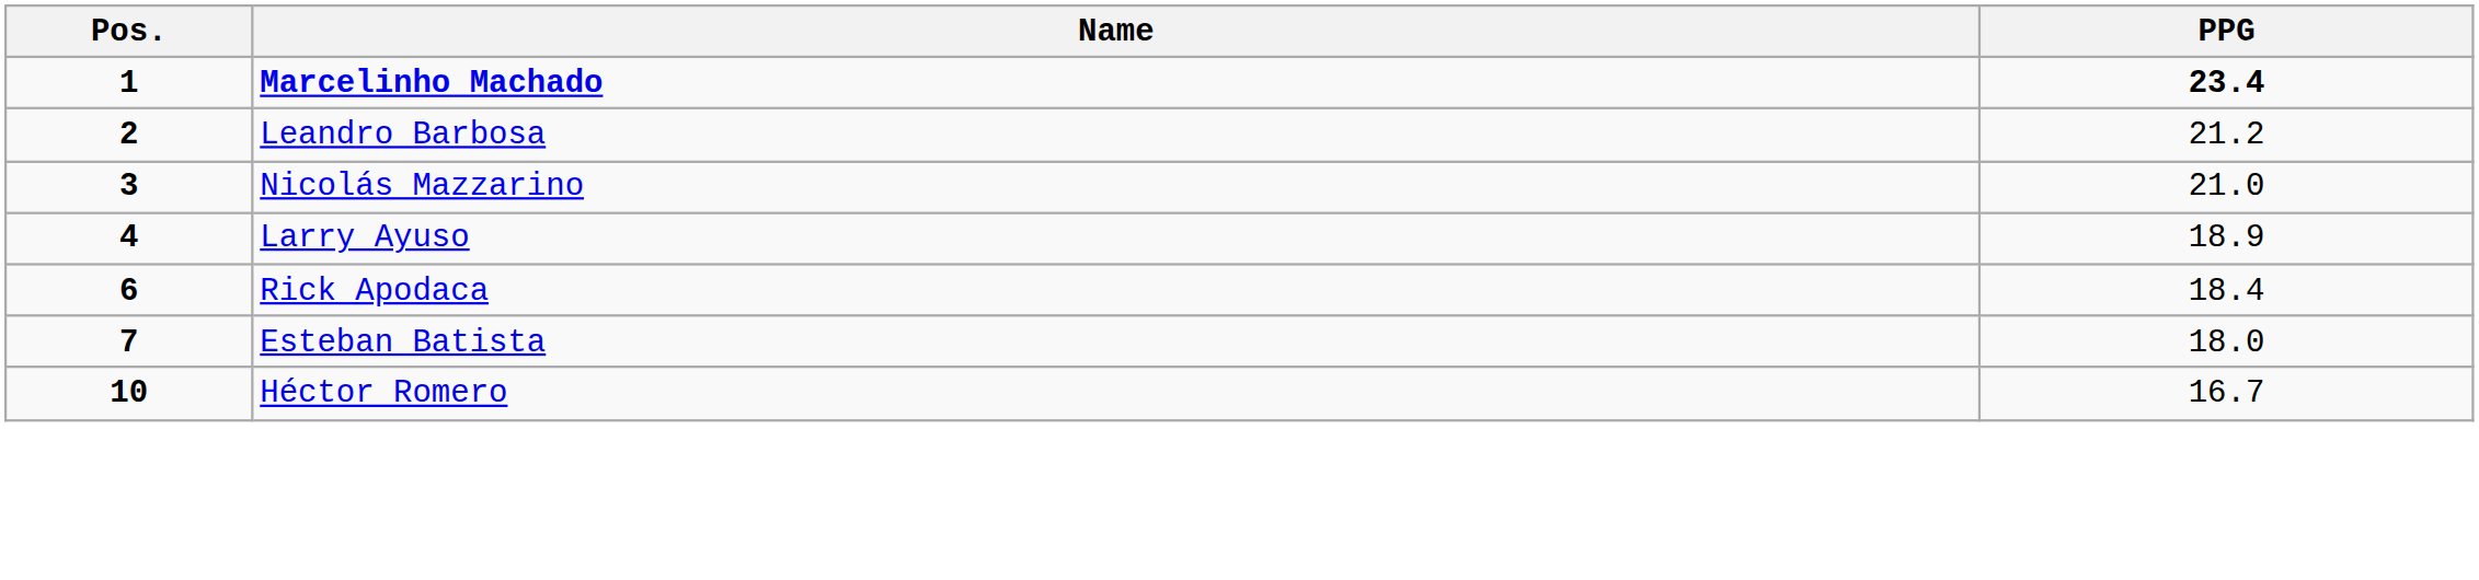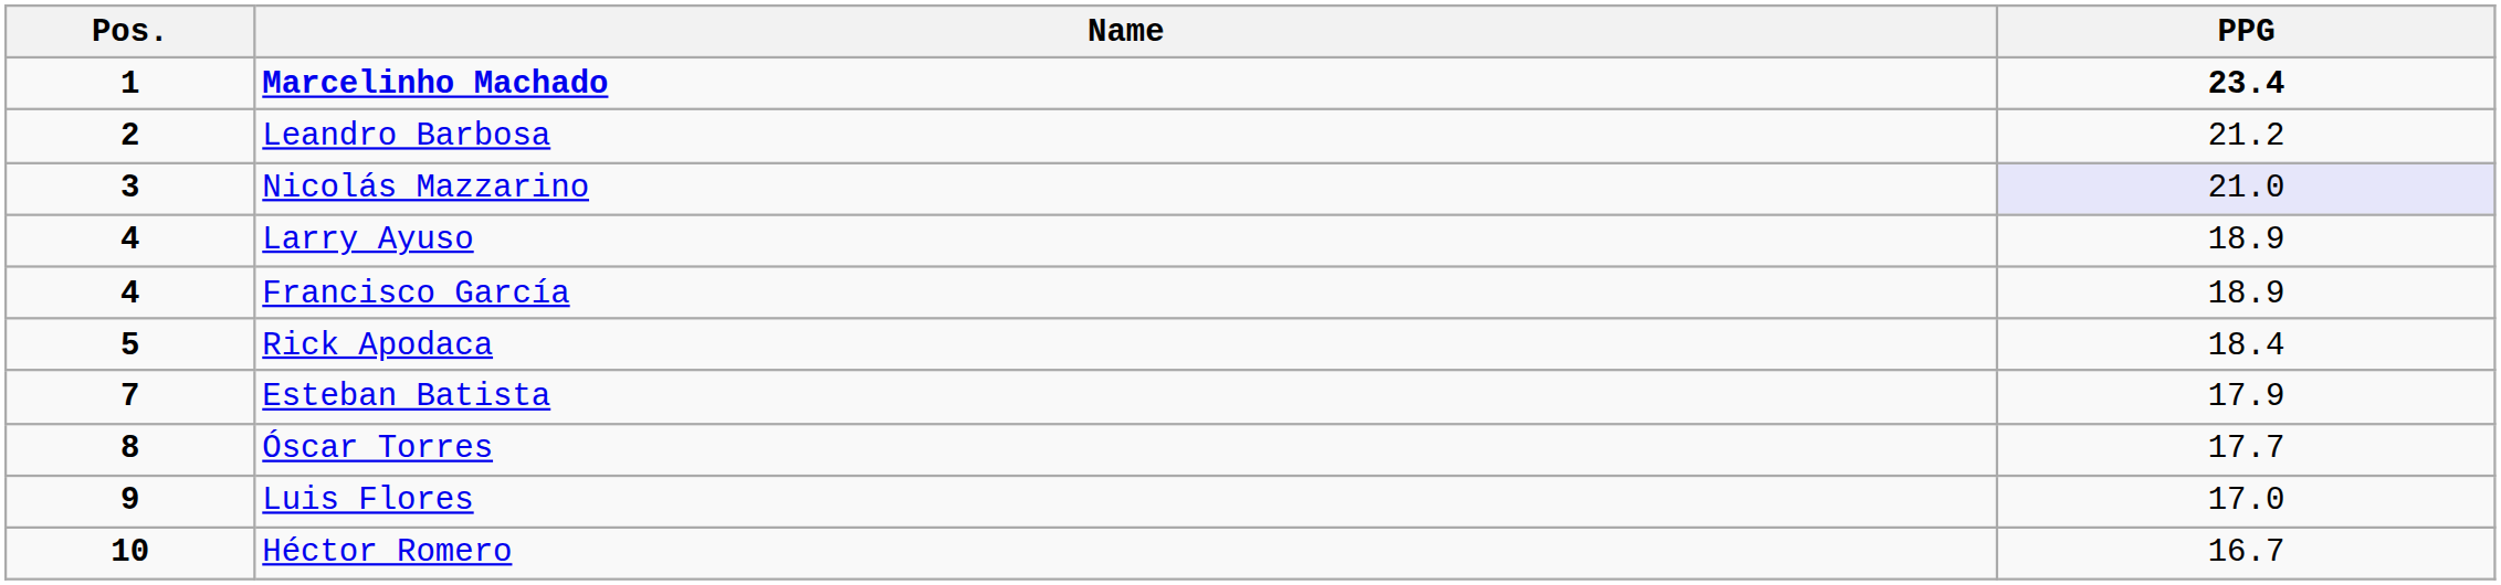Nicolás Mazzarino | PPG: no background -> lavender background
+ row: 4 | Francisco García | 18.9
Rick Apodaca | Pos.: 6 -> 5
Esteban Batista | PPG: 18.0 -> 17.9
+ row: 8 | Óscar Torres | 17.7
+ row: 9 | Luis Flores | 17.0
